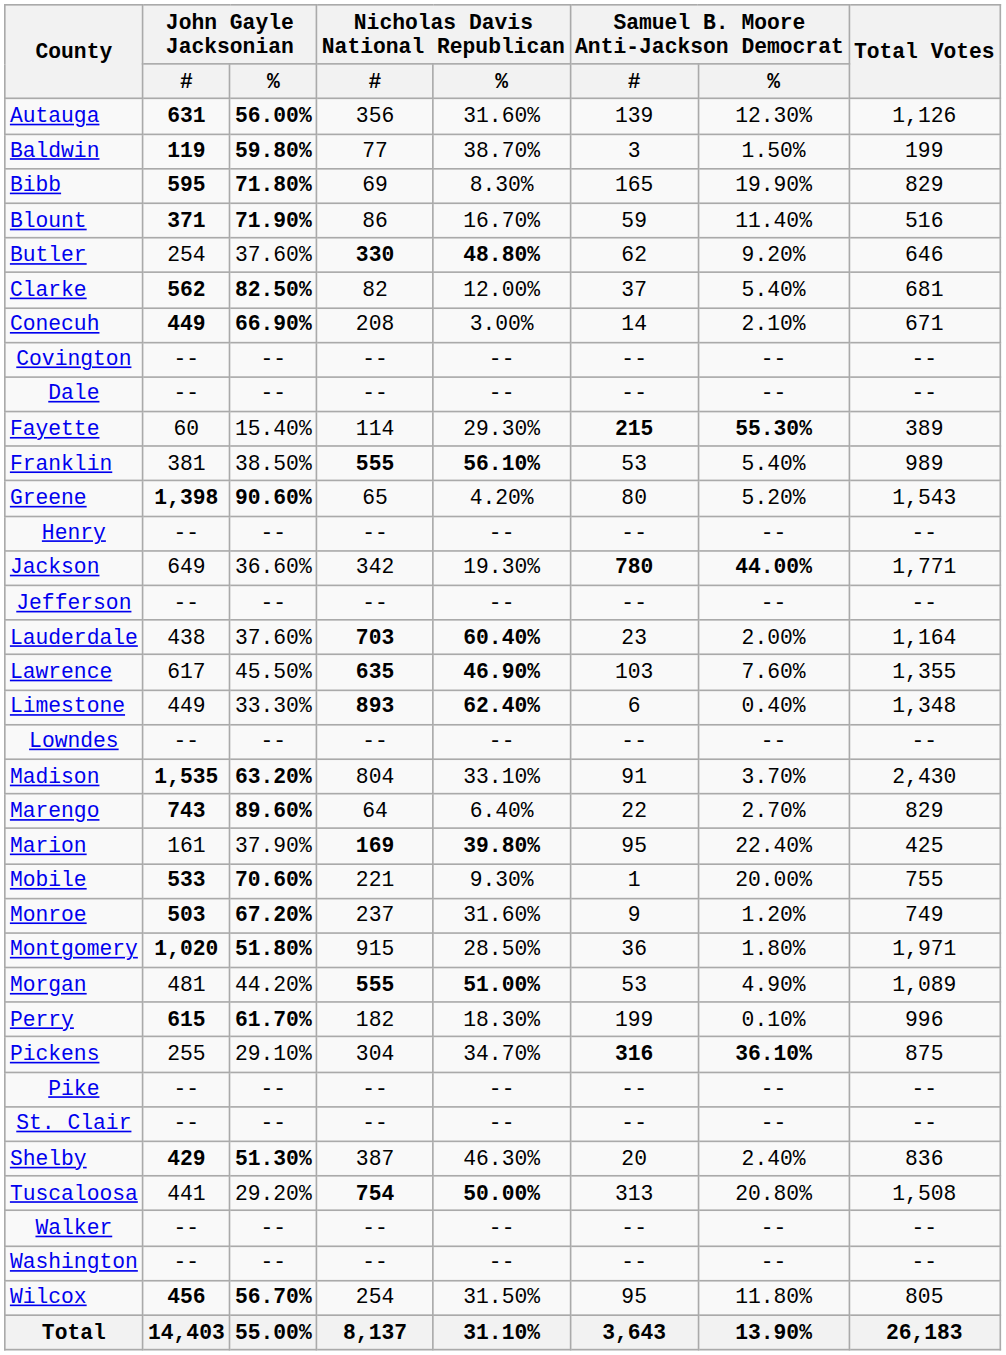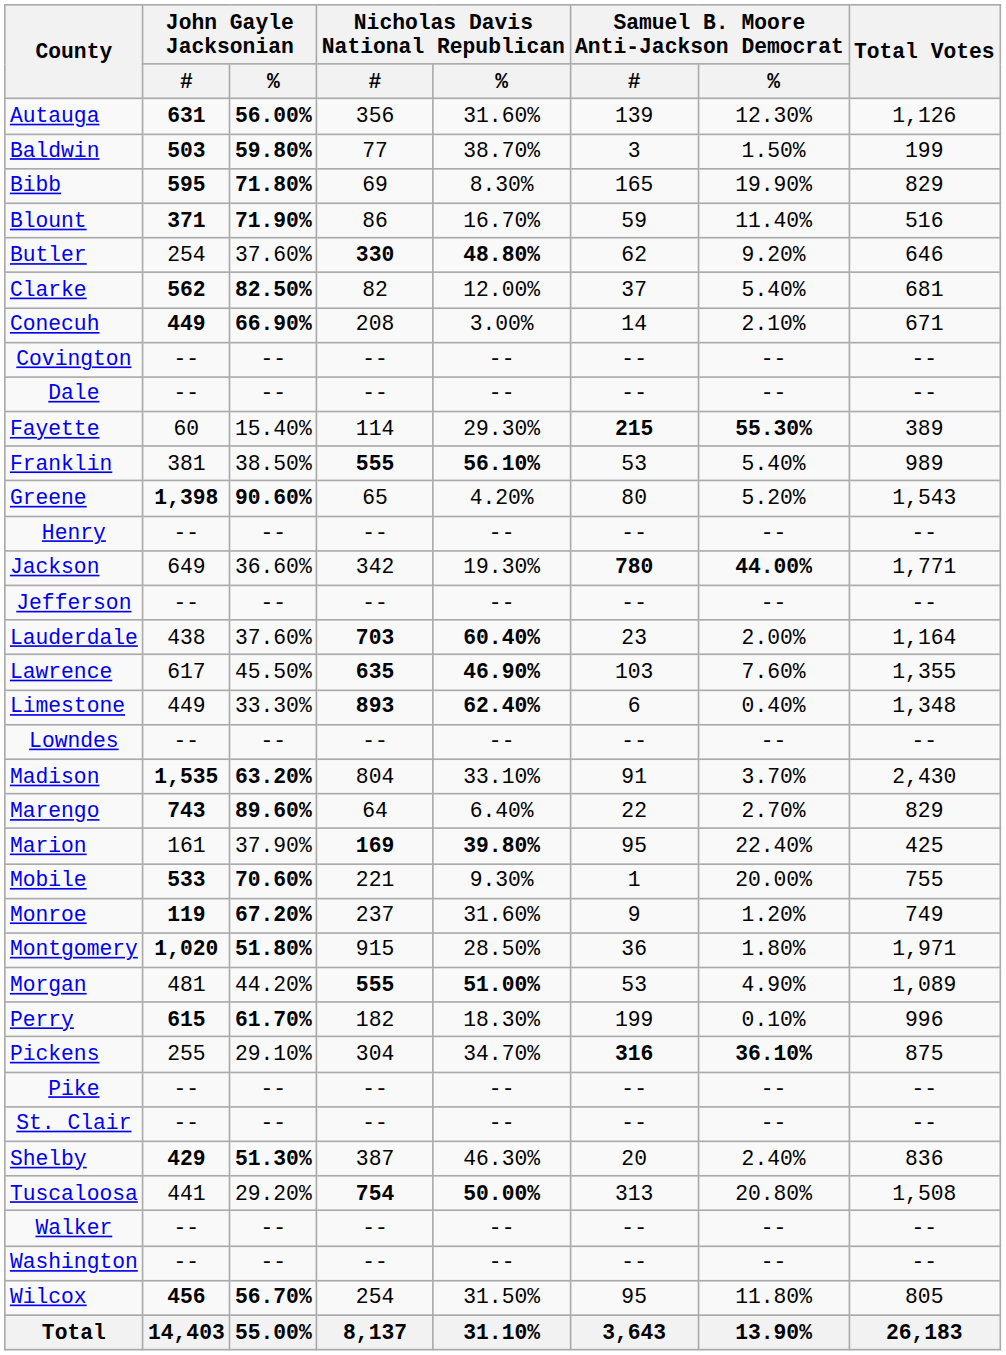Baldwin | John Gayle Jacksonian / #: 119 -> 503
Monroe | John Gayle Jacksonian / #: 503 -> 119
